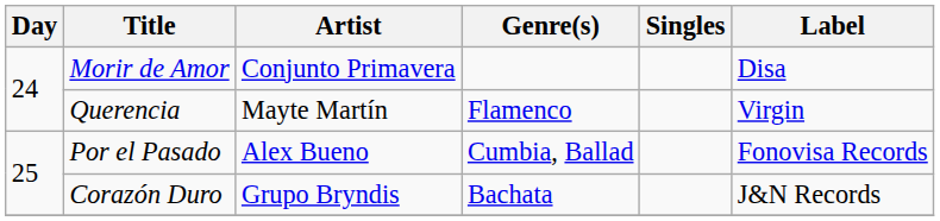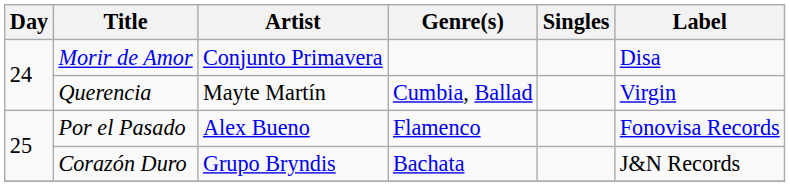Querencia | Genre(s): Flamenco -> Cumbia, Ballad
Por el Pasado | Genre(s): Cumbia, Ballad -> Flamenco
